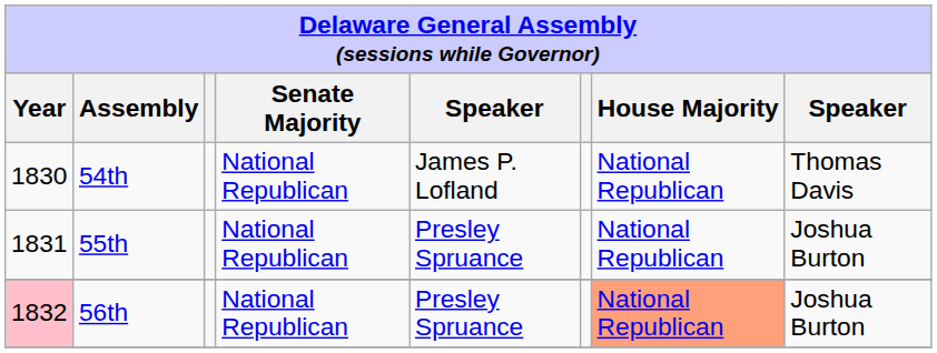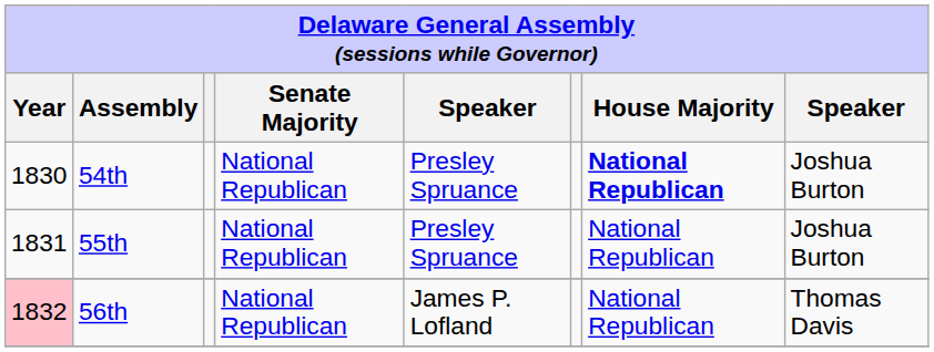54th | column 5: James P. Lofland -> Presley Spruance
54th | House Majority: normal -> bold
54th | column 8: Thomas Davis -> Joshua Burton
56th | column 5: Presley Spruance -> James P. Lofland
56th | House Majority: lightsalmon background -> no background
56th | column 8: Joshua Burton -> Thomas Davis
